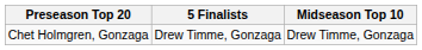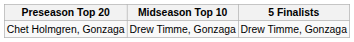columns swapped: Midseason Top 10 <-> 5 Finalists
